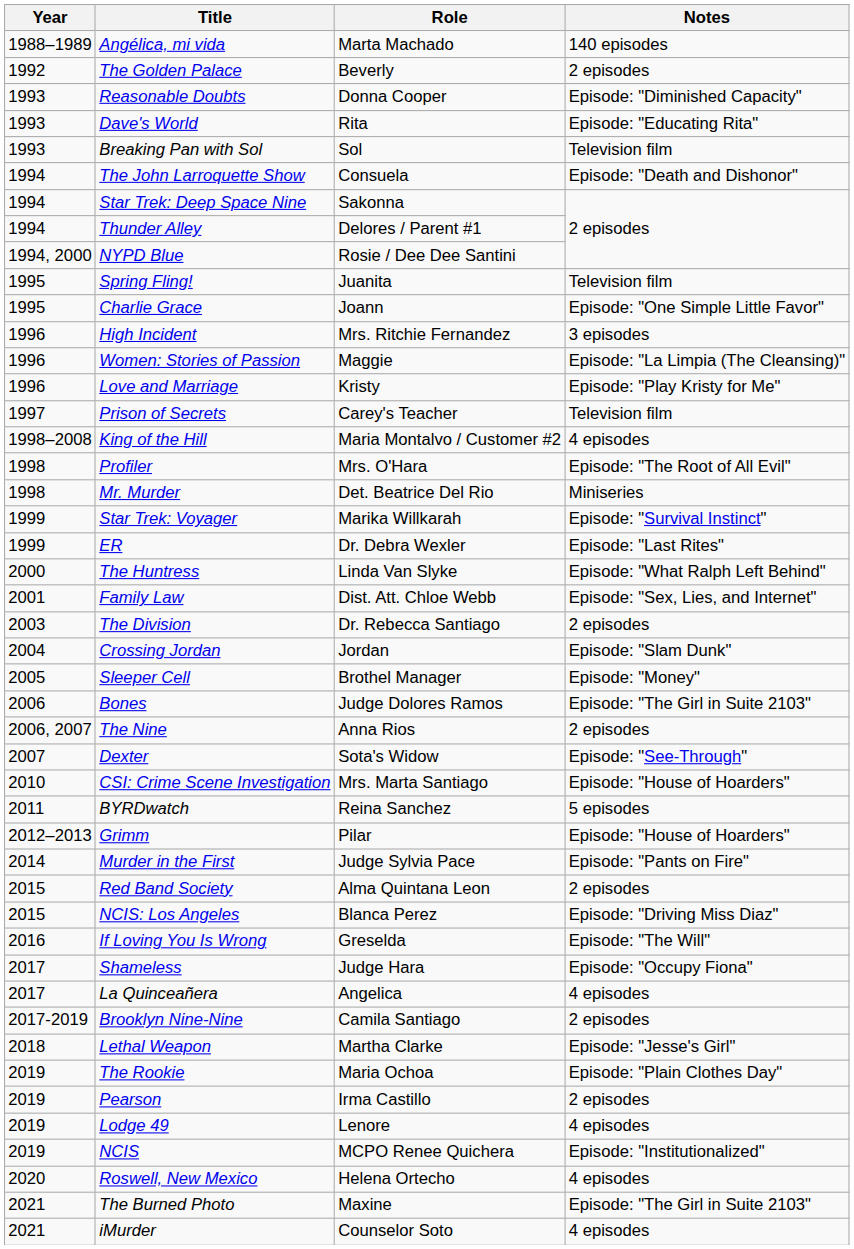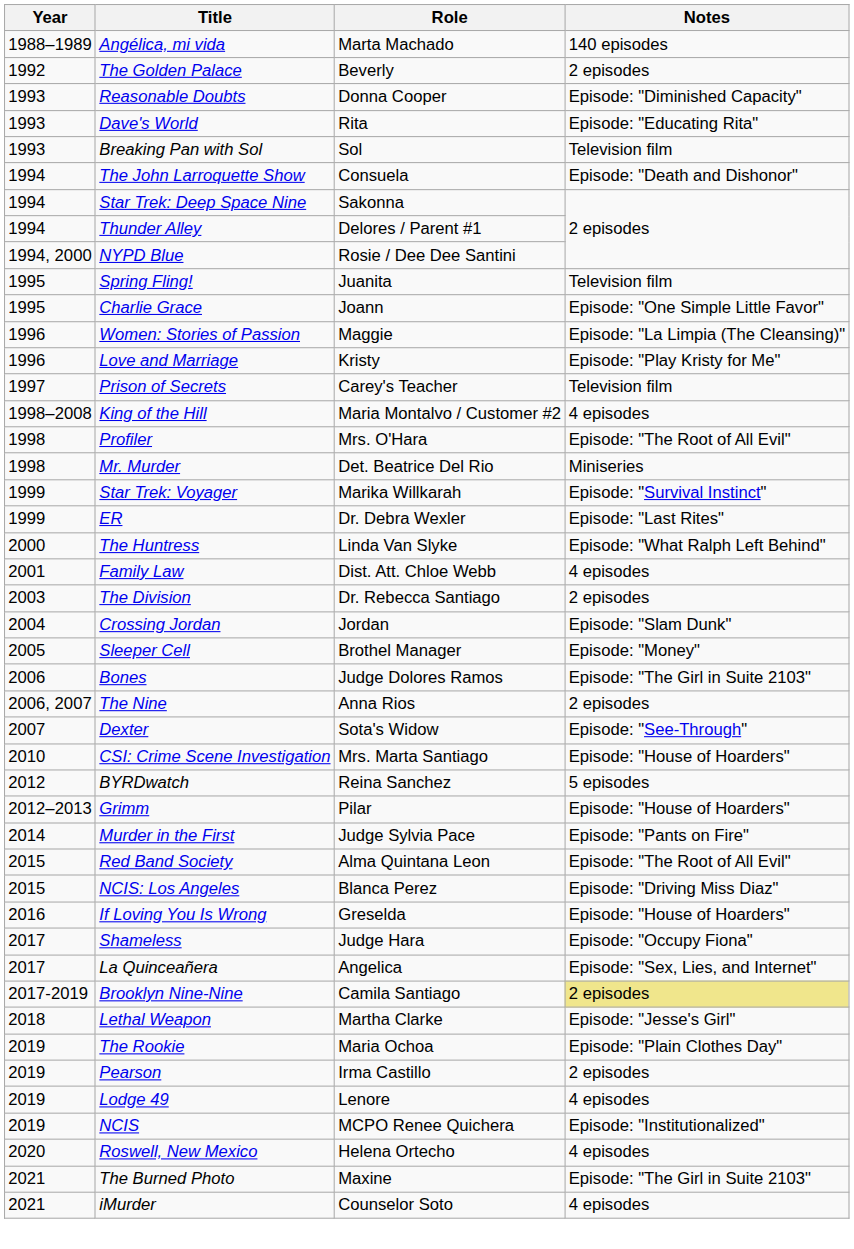- row: 1996 | High Incident | Mrs. Ritchie Fernandez | 3 episodes
Family Law | Notes: Episode: "Sex, Lies, and Internet" -> 4 episodes
BYRDwatch | Year: 2011 -> 2012
Red Band Society | Notes: 2 episodes -> Episode: "The Root of All Evil"
If Loving You Is Wrong | Notes: Episode: "The Will" -> Episode: "House of Hoarders"
La Quinceañera | Notes: 4 episodes -> Episode: "Sex, Lies, and Internet"
Brooklyn Nine-Nine | Notes: no background -> khaki background
